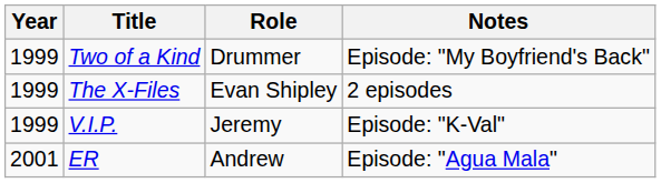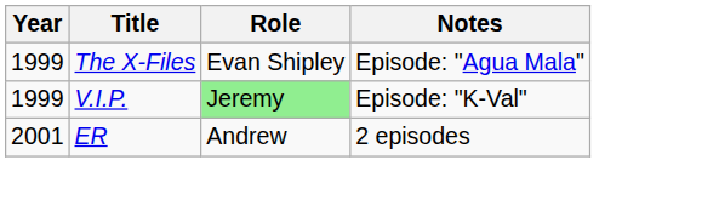- row: 1999 | Two of a Kind | Drummer | Episode: "My Boyfriend's Back"
The X-Files | Notes: 2 episodes -> Episode: "Agua Mala"
V.I.P. | Role: no background -> lightgreen background
ER | Notes: Episode: "Agua Mala" -> 2 episodes
